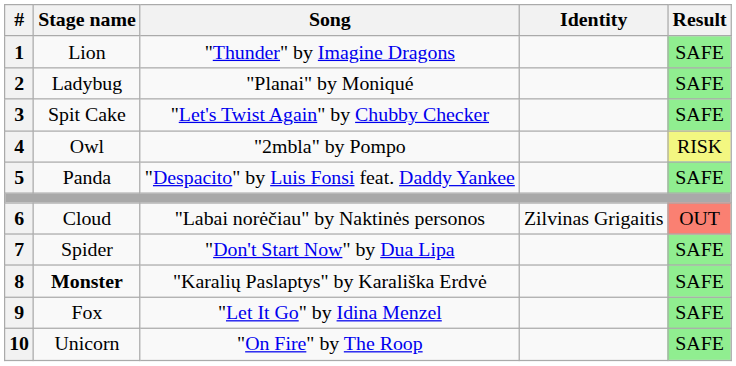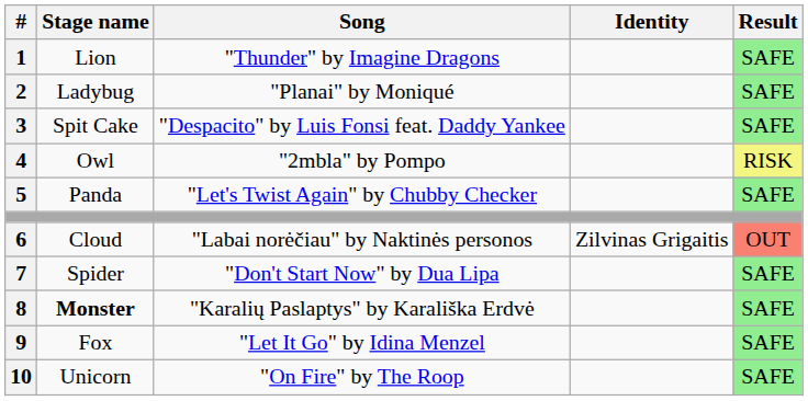3 | Song: "Let's Twist Again" by Chubby Checker -> "Despacito" by Luis Fonsi feat. Daddy Yankee
5 | Song: "Despacito" by Luis Fonsi feat. Daddy Yankee -> "Let's Twist Again" by Chubby Checker
